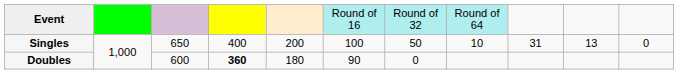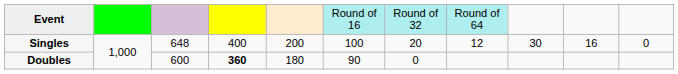Singles | column 3: 650 -> 648
Singles | column 7: 50 -> 20
Singles | column 8: 10 -> 12
Singles | column 9: 31 -> 30
Singles | column 10: 13 -> 16
